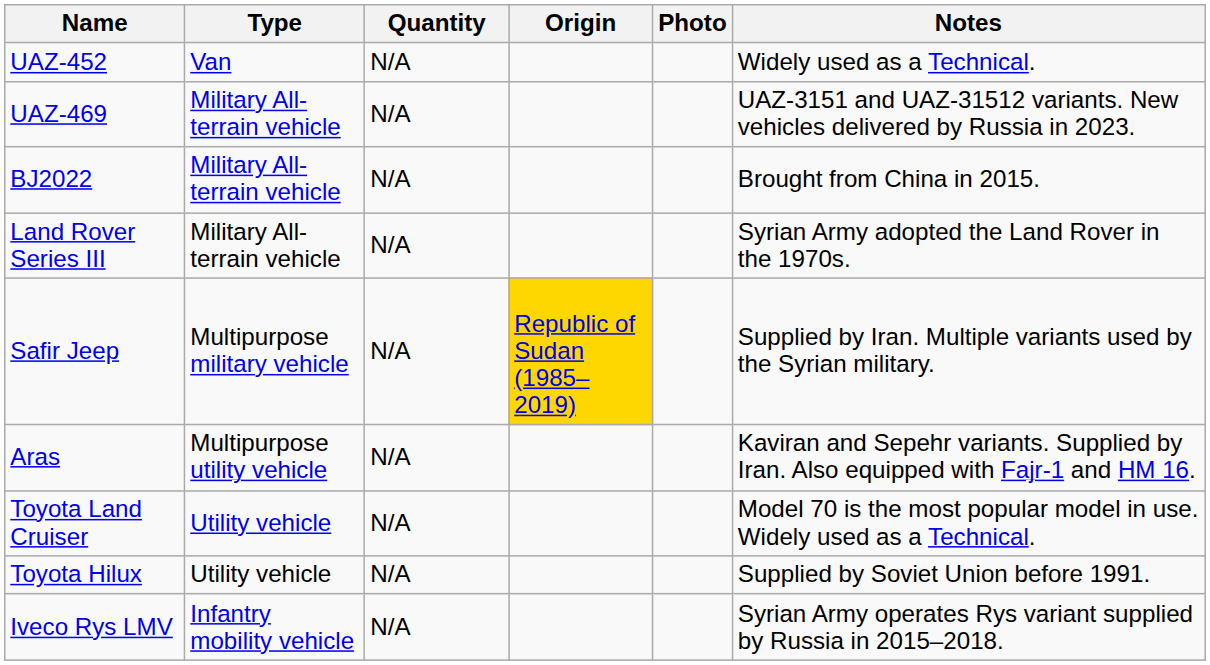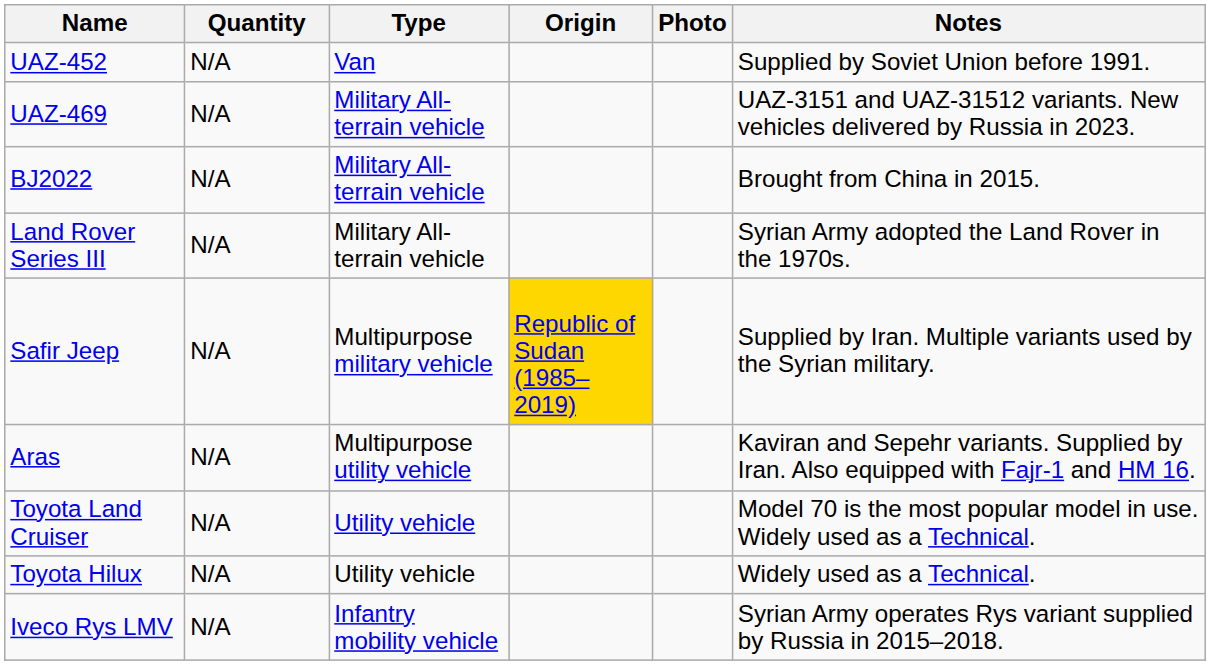columns swapped: Type <-> Quantity
UAZ-452 | Notes: Widely used as a Technical. -> Supplied by Soviet Union before 1991.
Toyota Hilux | Notes: Supplied by Soviet Union before 1991. -> Widely used as a Technical.
